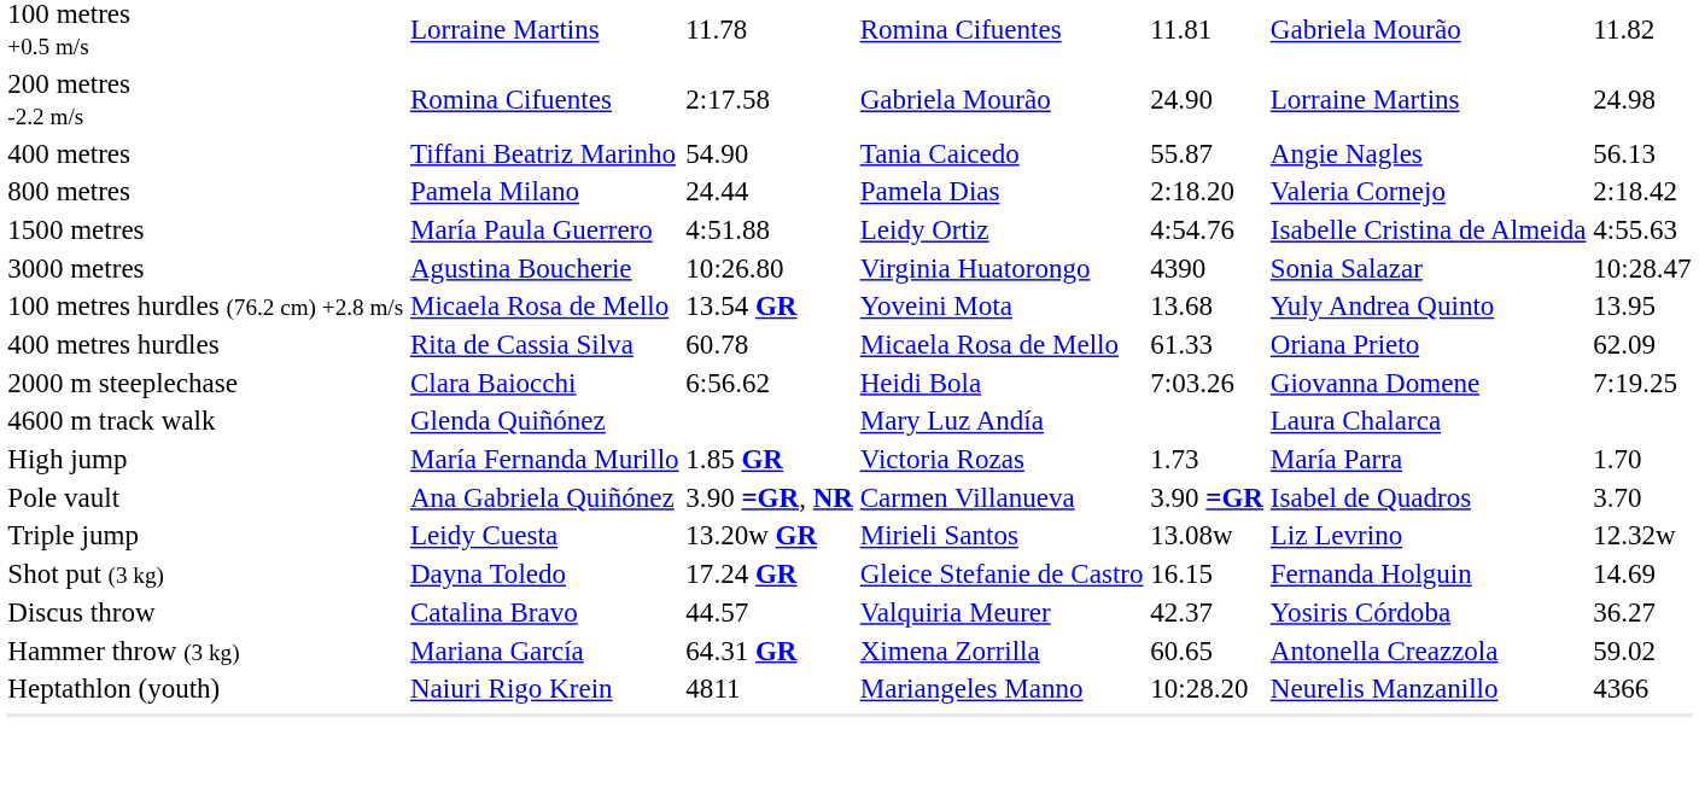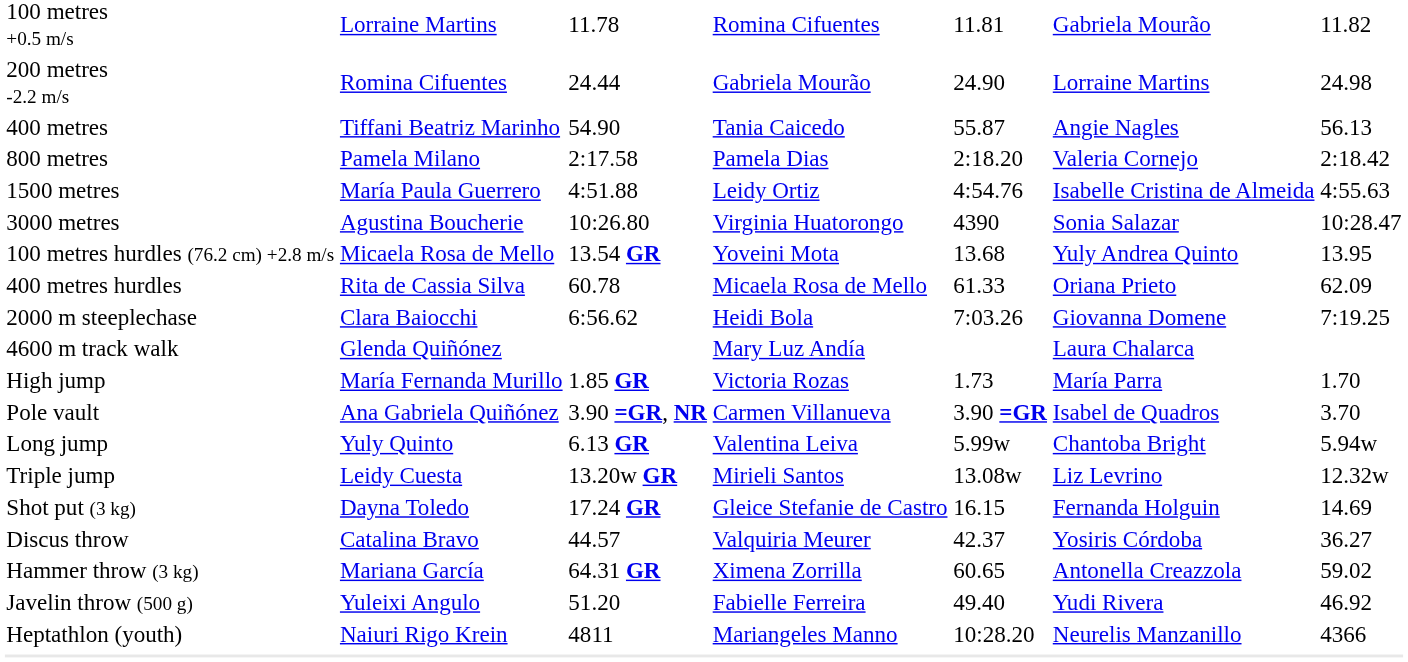200 metres -2.2 m/s | column 3: 2:17.58 -> 24.44
800 metres | column 3: 24.44 -> 2:17.58
+ row: Long jump | Yuly Quinto | 6.13 GR | Valentina Leiva | 5.99w | Chantoba Bright | 5.94w
+ row: Javelin throw (500 g) | Yuleixi Angulo | 51.20 | Fabielle Ferreira | 49.40 | Yudi Rivera | 46.92
